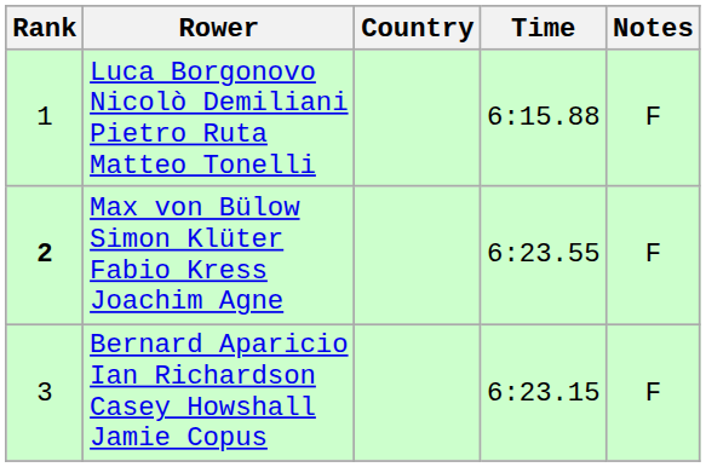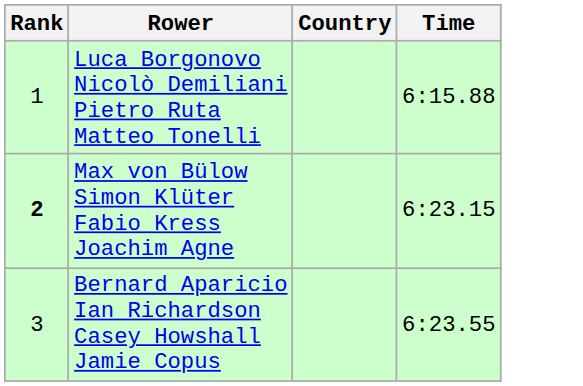- column: Notes | F | F | F
Max von Bülow Simon Klüter Fabio Kress Joachim Agne | Time: 6:23.55 -> 6:23.15
Bernard Aparicio Ian Richardson Casey Howshall Jamie Copus | Time: 6:23.15 -> 6:23.55
